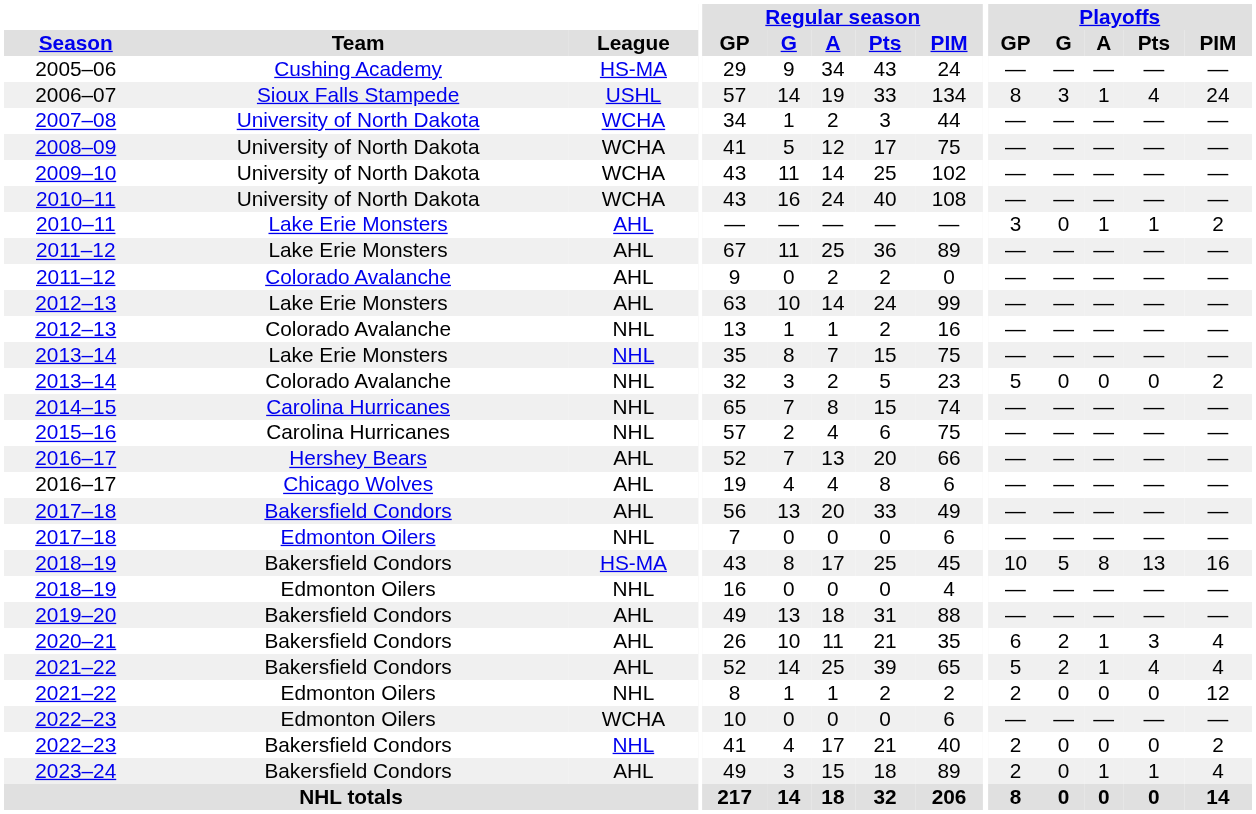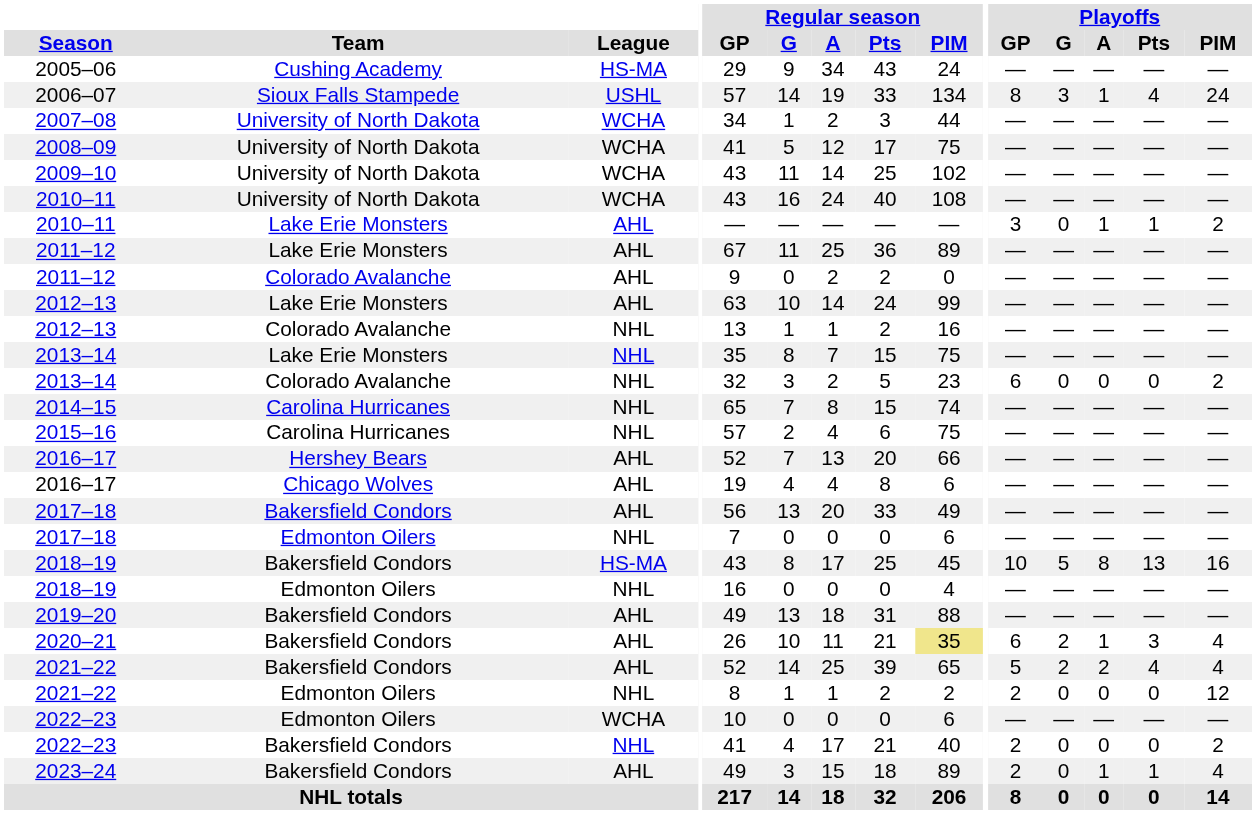2013–14 / Colorado Avalanche | Playoffs / GP: 5 -> 6
2020–21 | Regular season / PIM: no background -> khaki background
2021–22 / Bakersfield Condors | Playoffs / A: 1 -> 2
